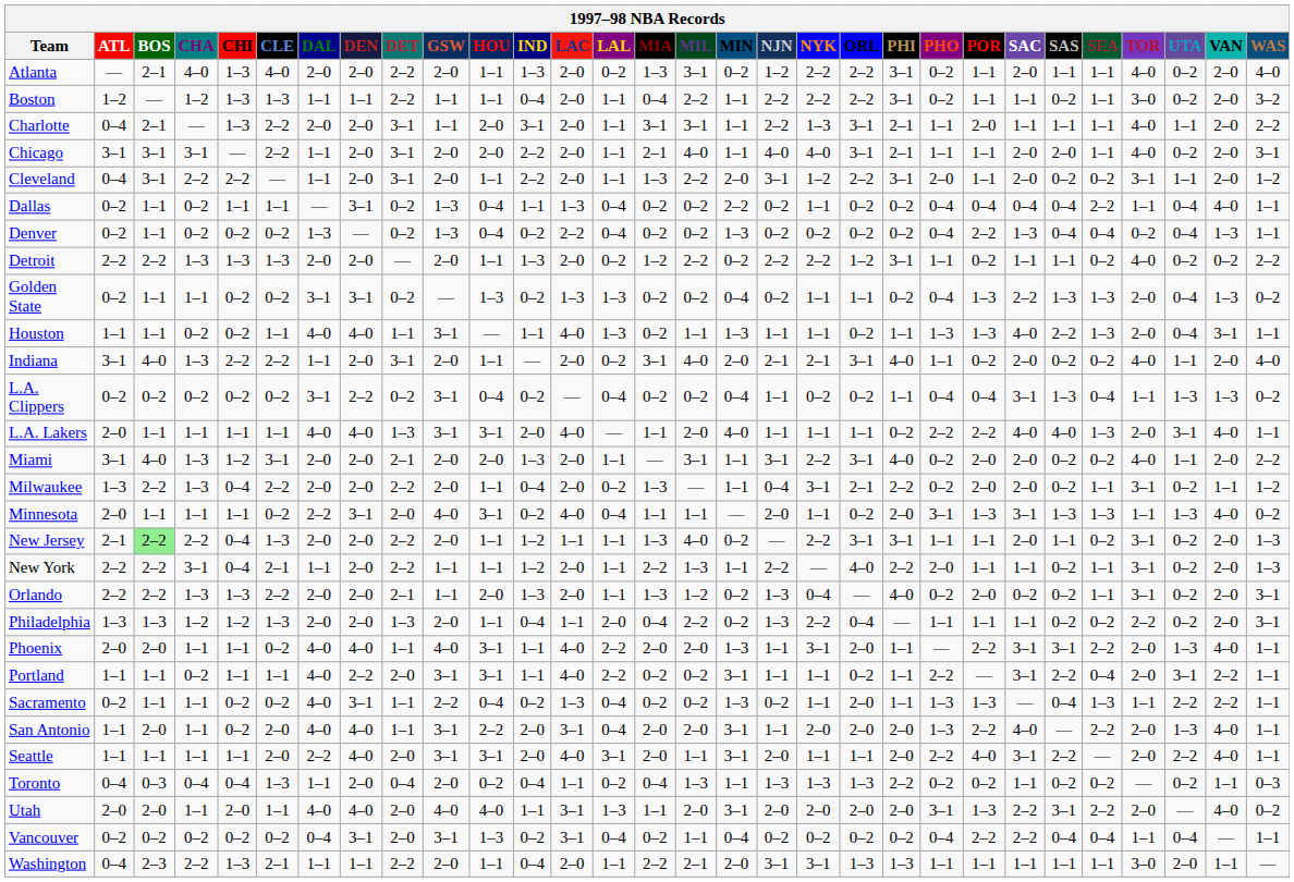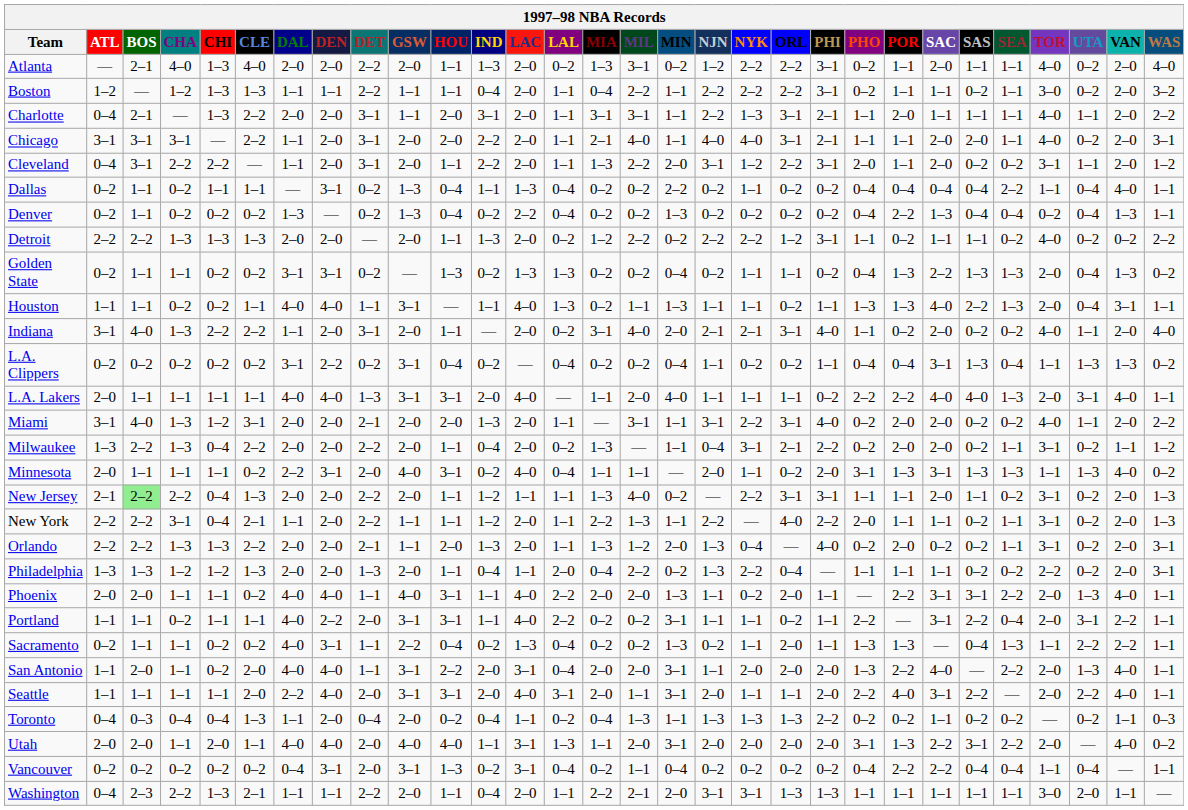Orlando | MIN: 0–2 -> 2–0
Phoenix | NYK: 3–1 -> 0–2
